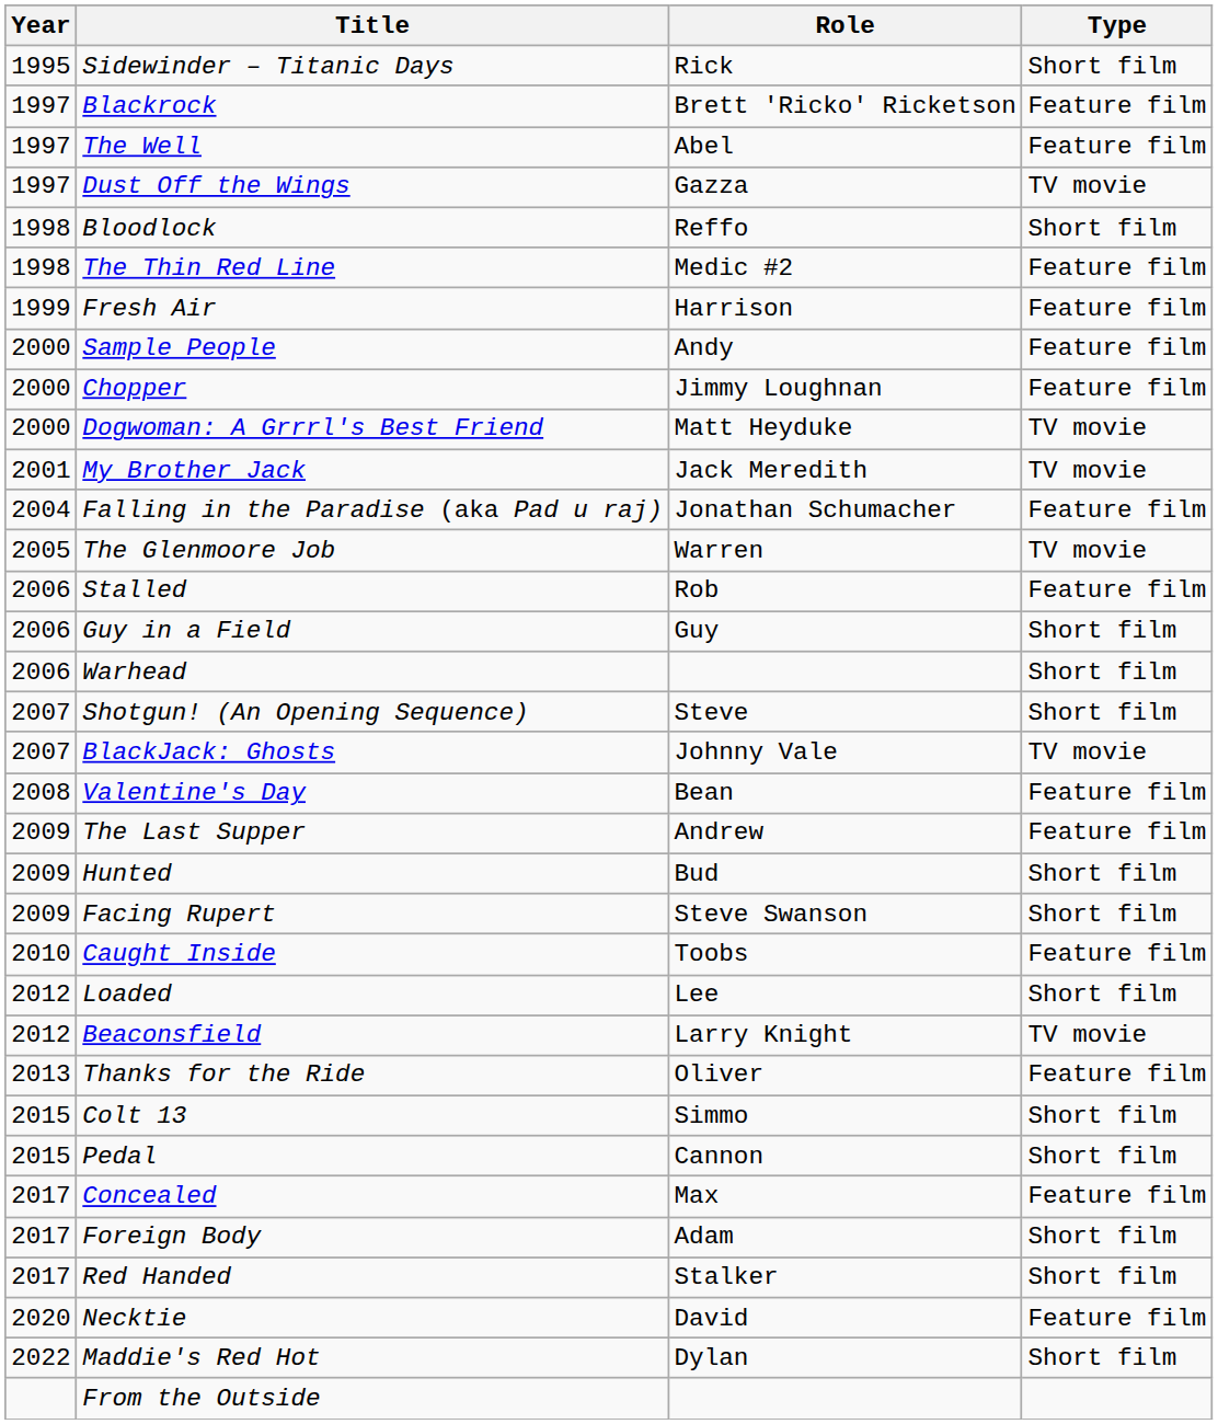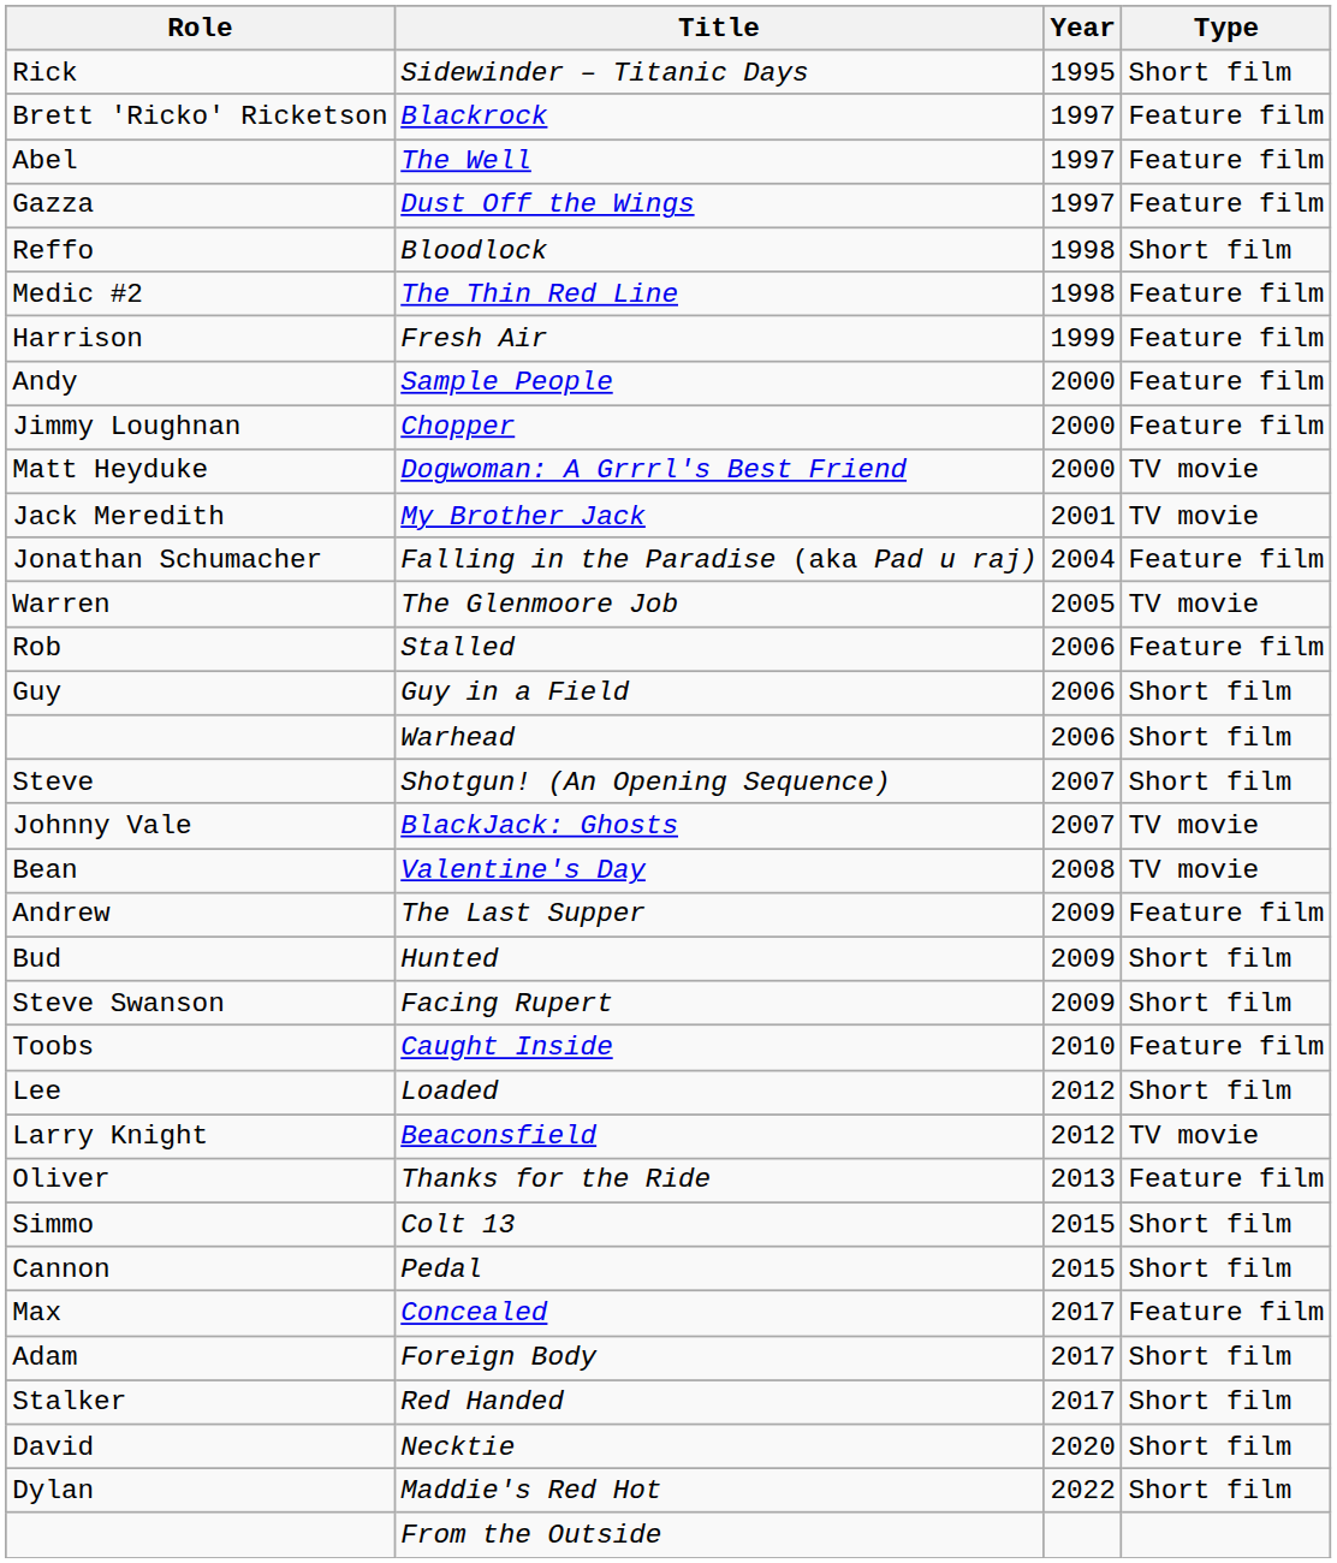columns swapped: Year <-> Role
Dust Off the Wings | Type: TV movie -> Feature film
Valentine's Day | Type: Feature film -> TV movie
Necktie | Type: Feature film -> Short film
